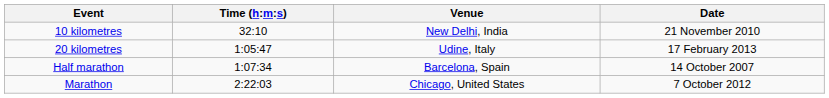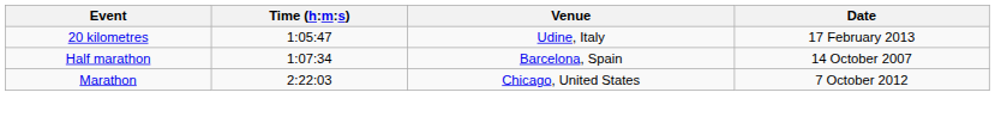- row: 10 kilometres | 32:10 | New Delhi, India | 21 November 2010
